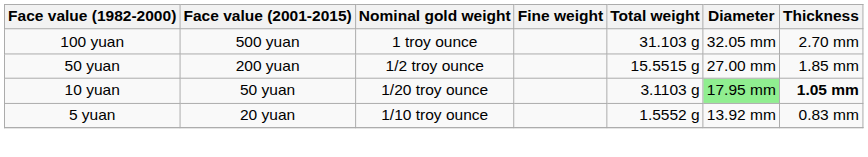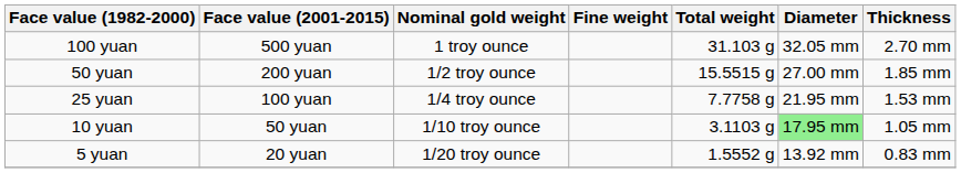+ row: 25 yuan | 100 yuan | 1/4 troy ounce | 7.7758 g | 21.95 mm | 1.53 mm
10 yuan | Nominal gold weight: 1/20 troy ounce -> 1/10 troy ounce
10 yuan | Thickness: bold -> normal
5 yuan | Nominal gold weight: 1/10 troy ounce -> 1/20 troy ounce
